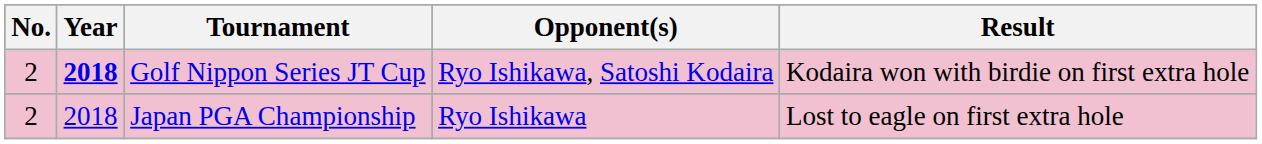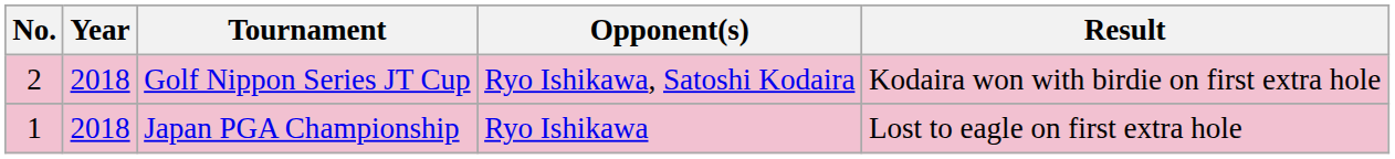Golf Nippon Series JT Cup | Year: bold -> normal
Japan PGA Championship | No.: 2 -> 1
